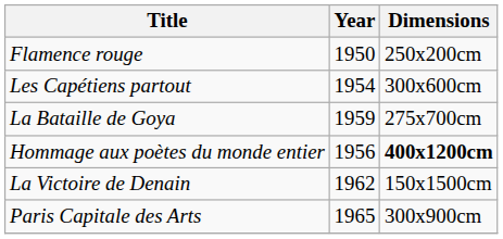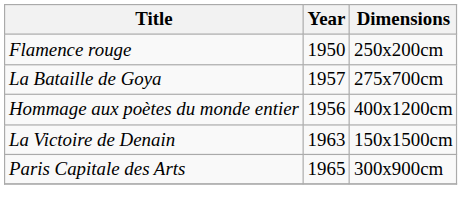- row: Les Capétiens partout | 1954 | 300x600cm
La Bataille de Goya | Year: 1959 -> 1957
Hommage aux poètes du monde entier | Dimensions: bold -> normal
La Victoire de Denain | Year: 1962 -> 1963
